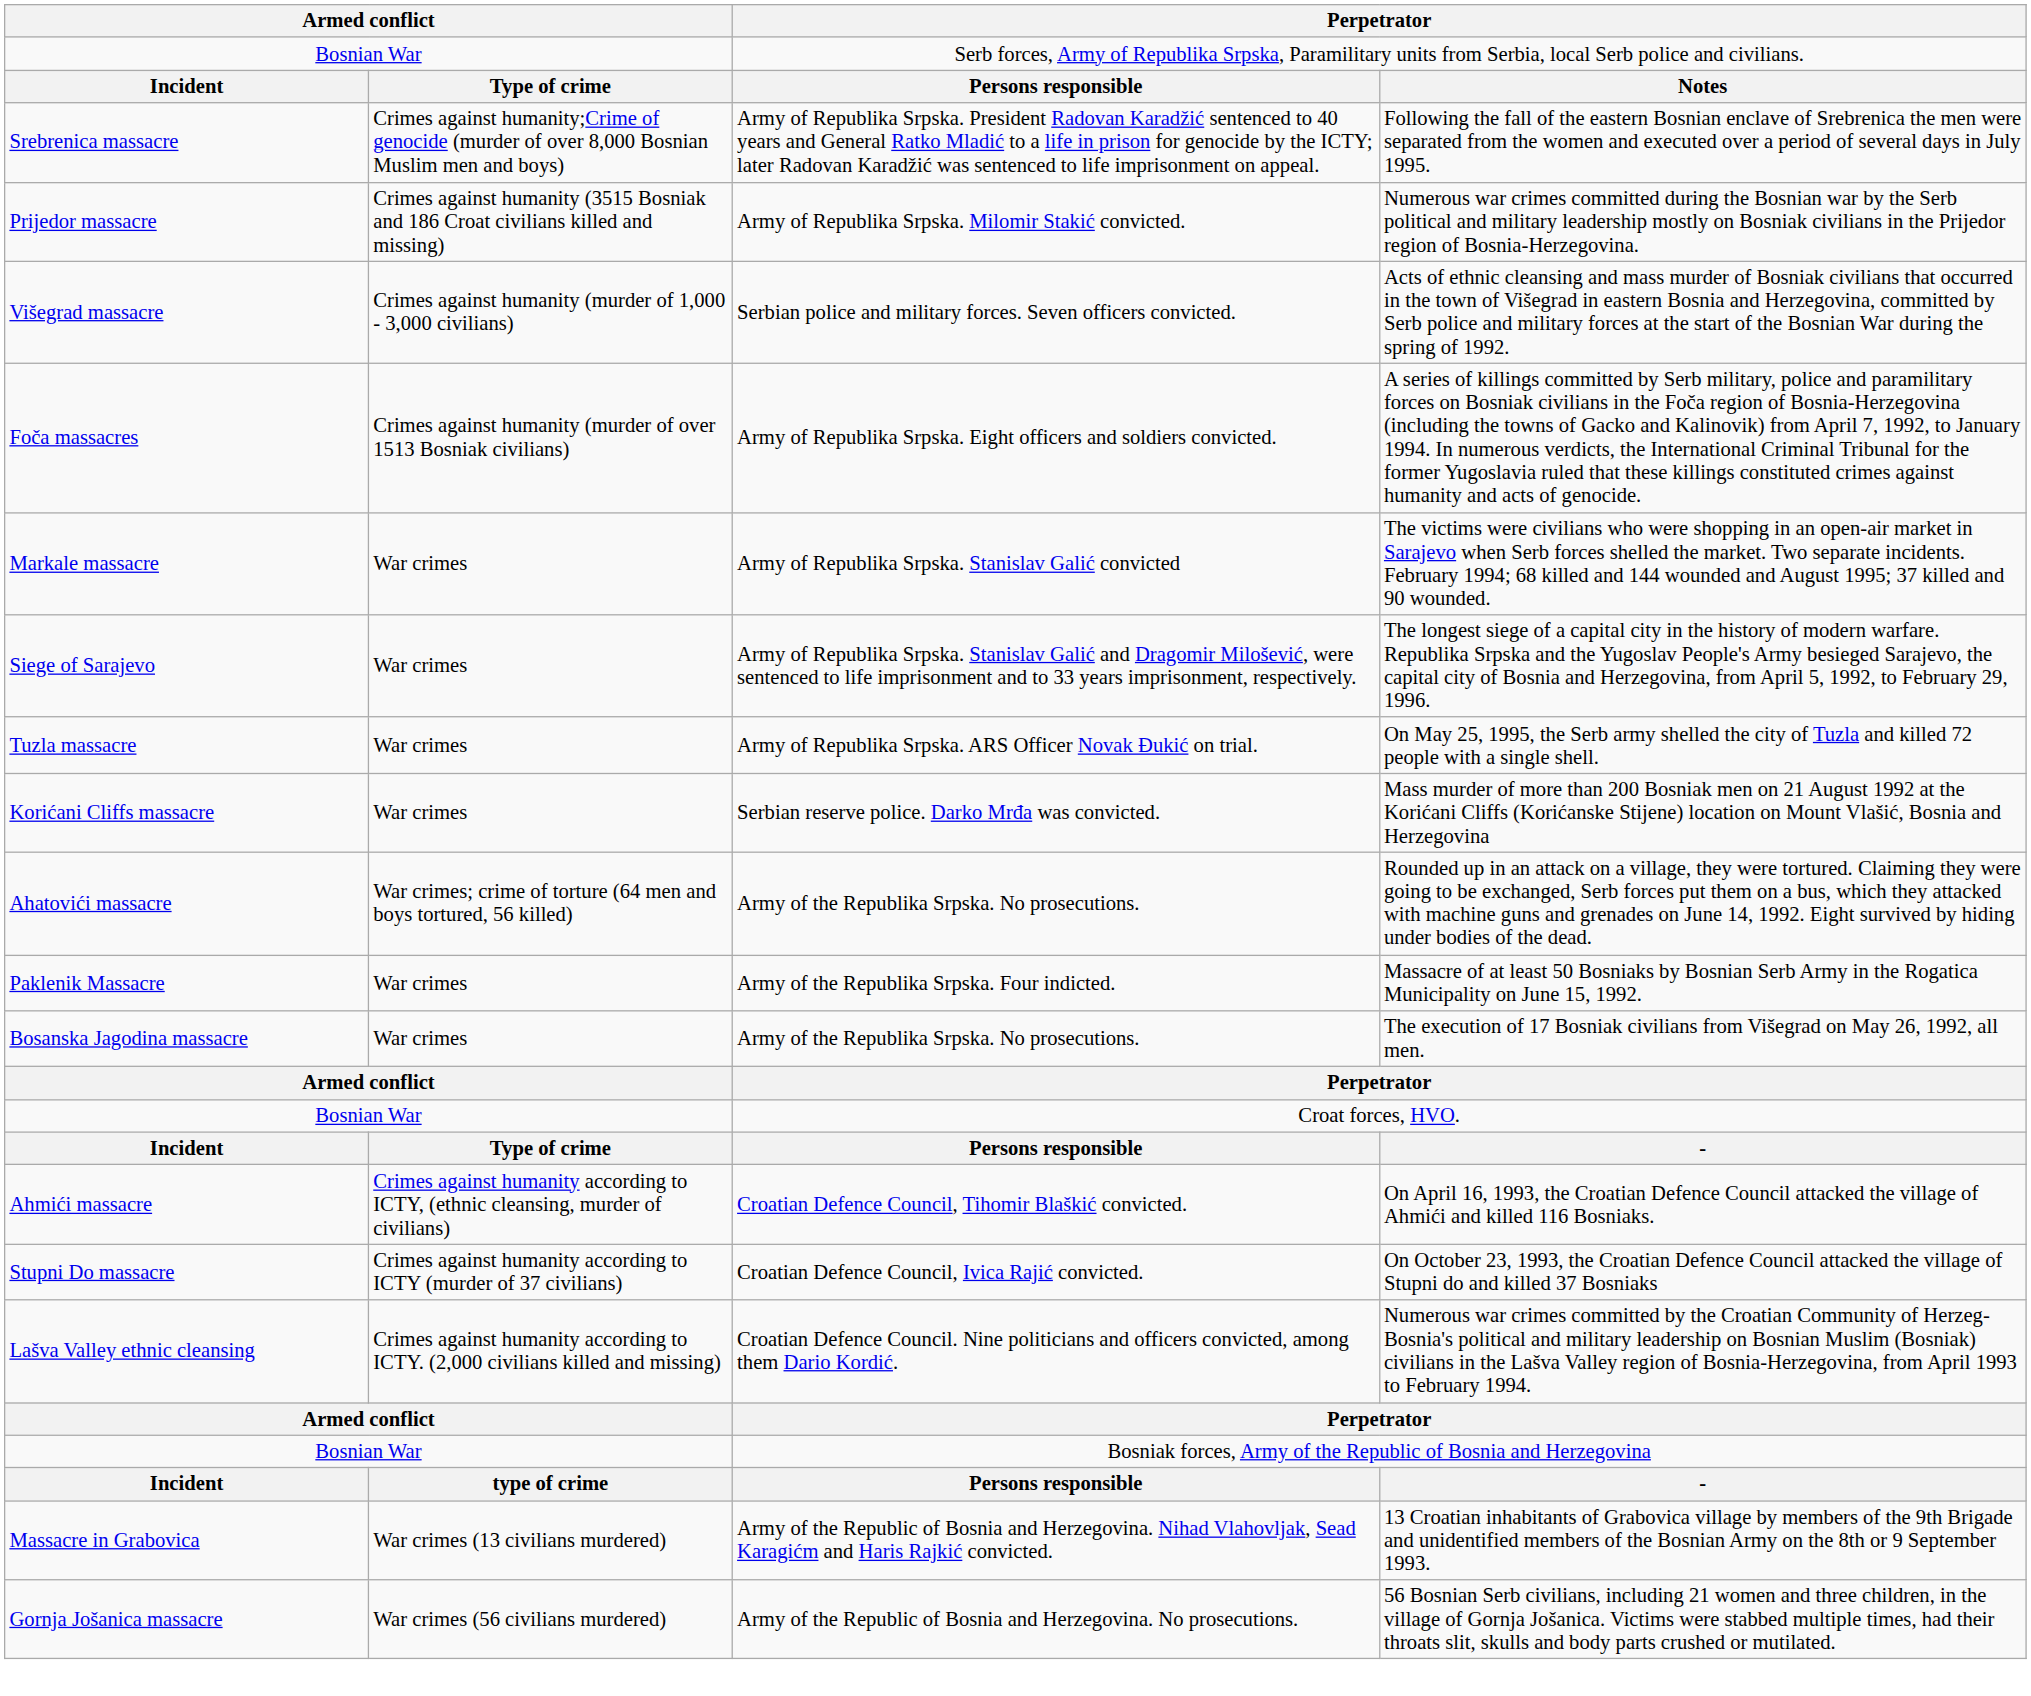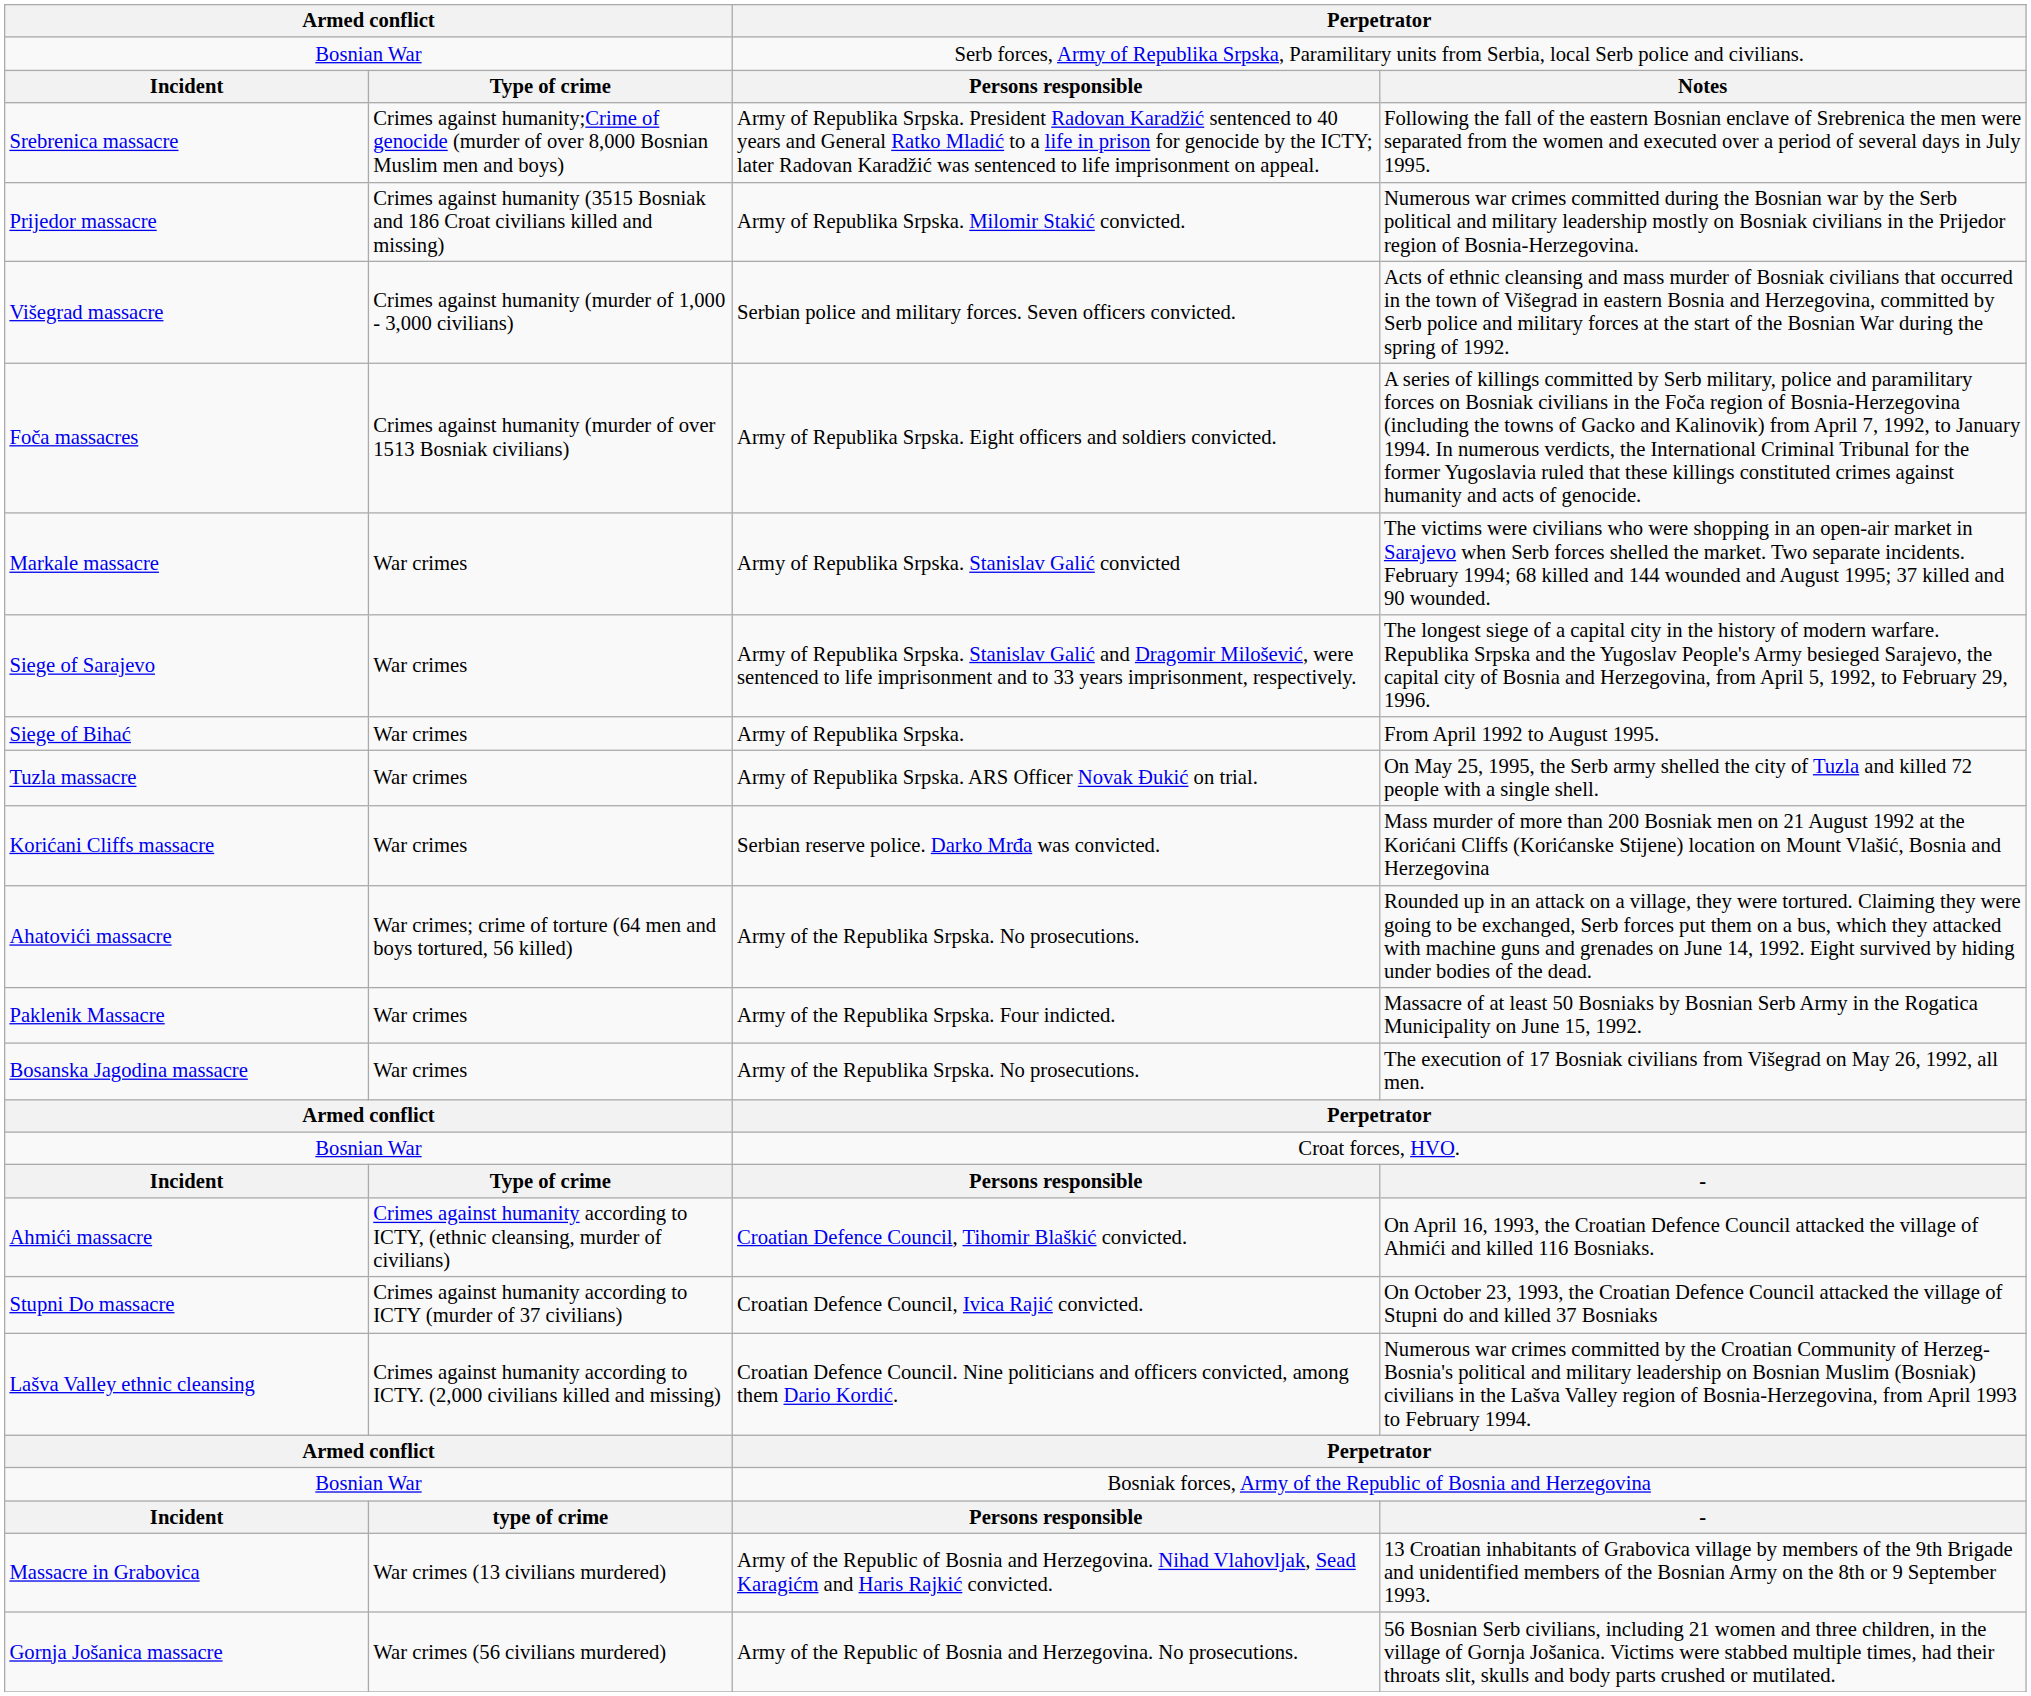+ row: Siege of Bihać | War crimes | Army of Republika Srpska. | From April 1992 to August 1995.
